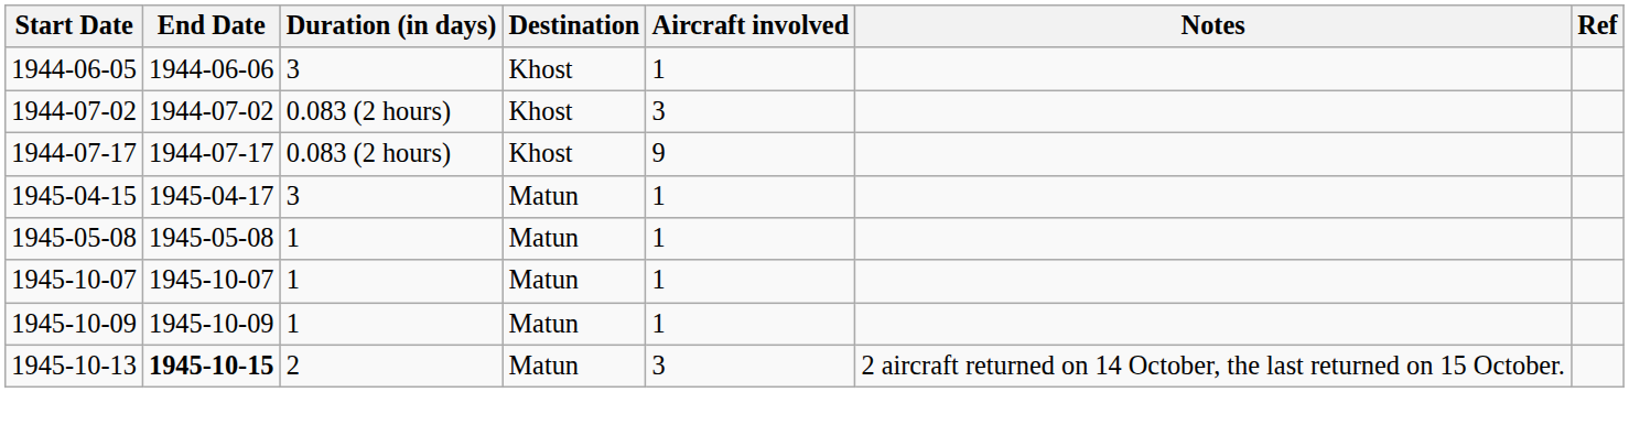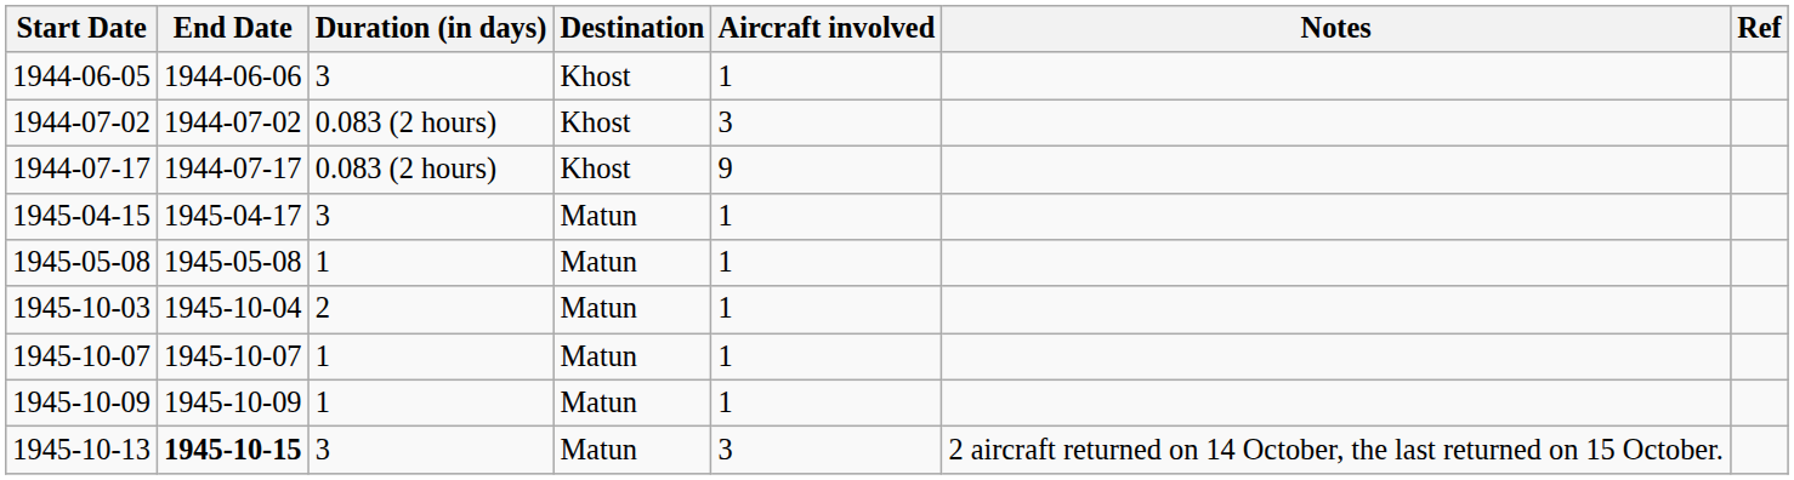+ row: 1945-10-03 | 1945-10-04 | 2 | Matun | 1
1945-10-13 | Duration (in days): 2 -> 3
